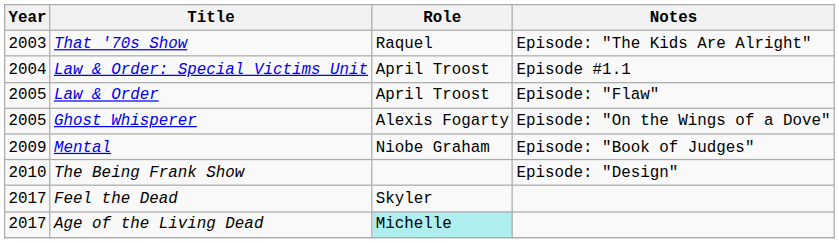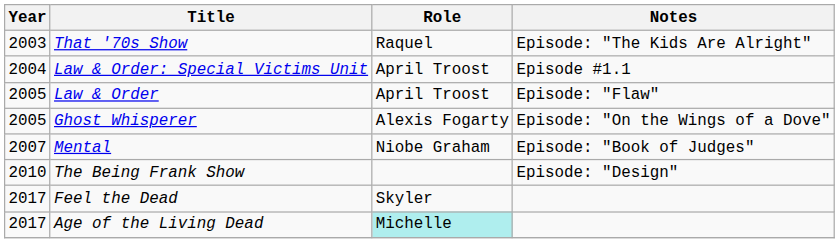Mental | Year: 2009 -> 2007
